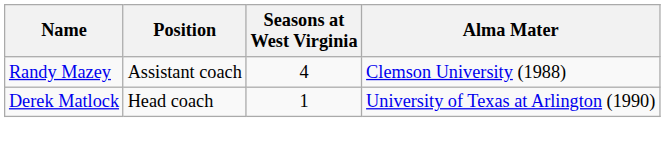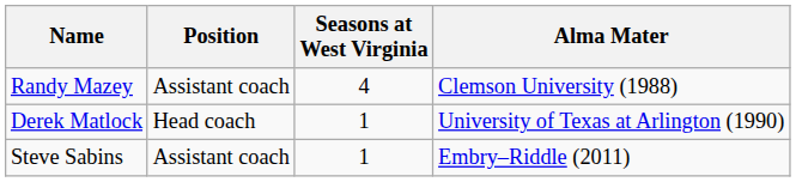+ row: Steve Sabins | Assistant coach | 1 | Embry–Riddle (2011)
